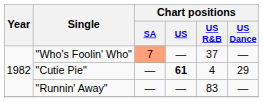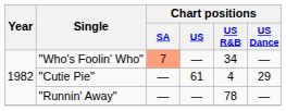"Who's Foolin' Who" | Chart positions / US R&B: 37 -> 34
"Cutie Pie" | Chart positions / US: bold -> normal
"Runnin' Away" | Chart positions / US R&B: 83 -> 78
